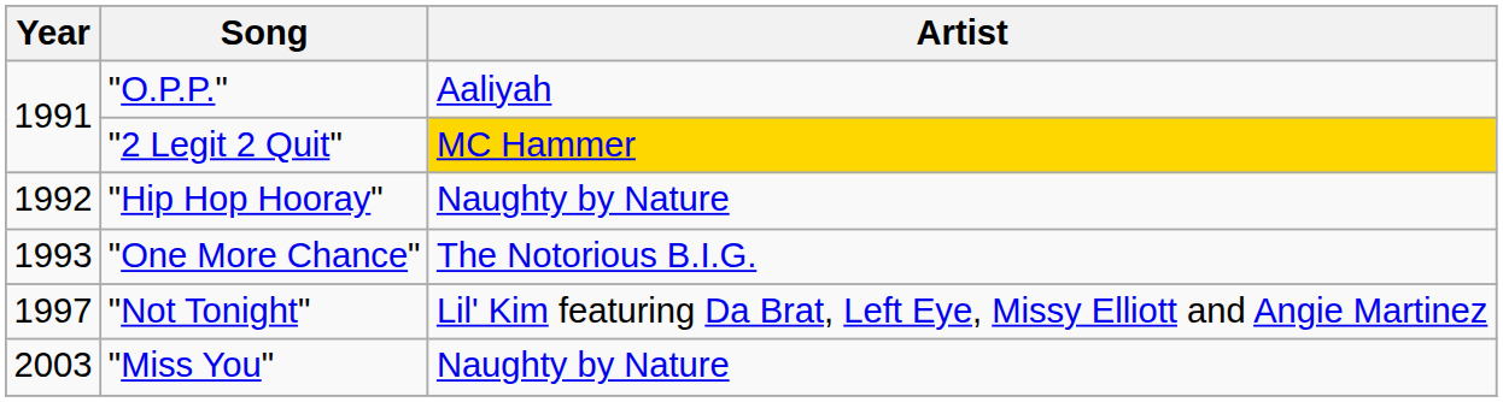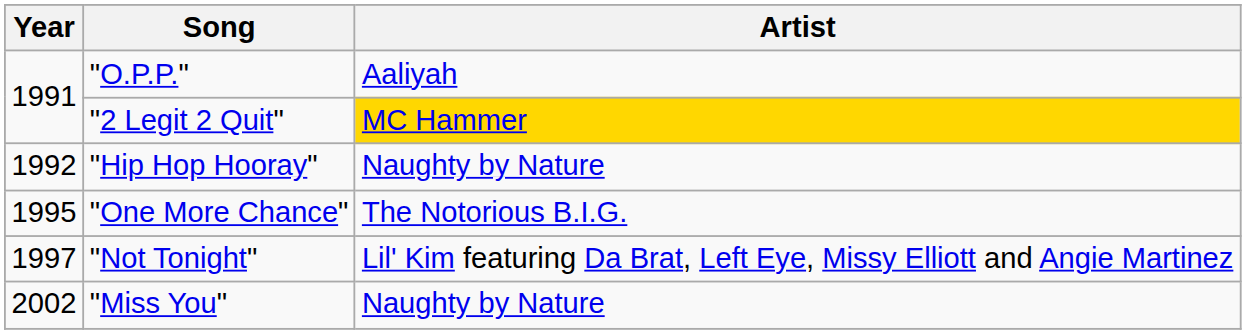"One More Chance" | Year: 1993 -> 1995
"Miss You" | Year: 2003 -> 2002
